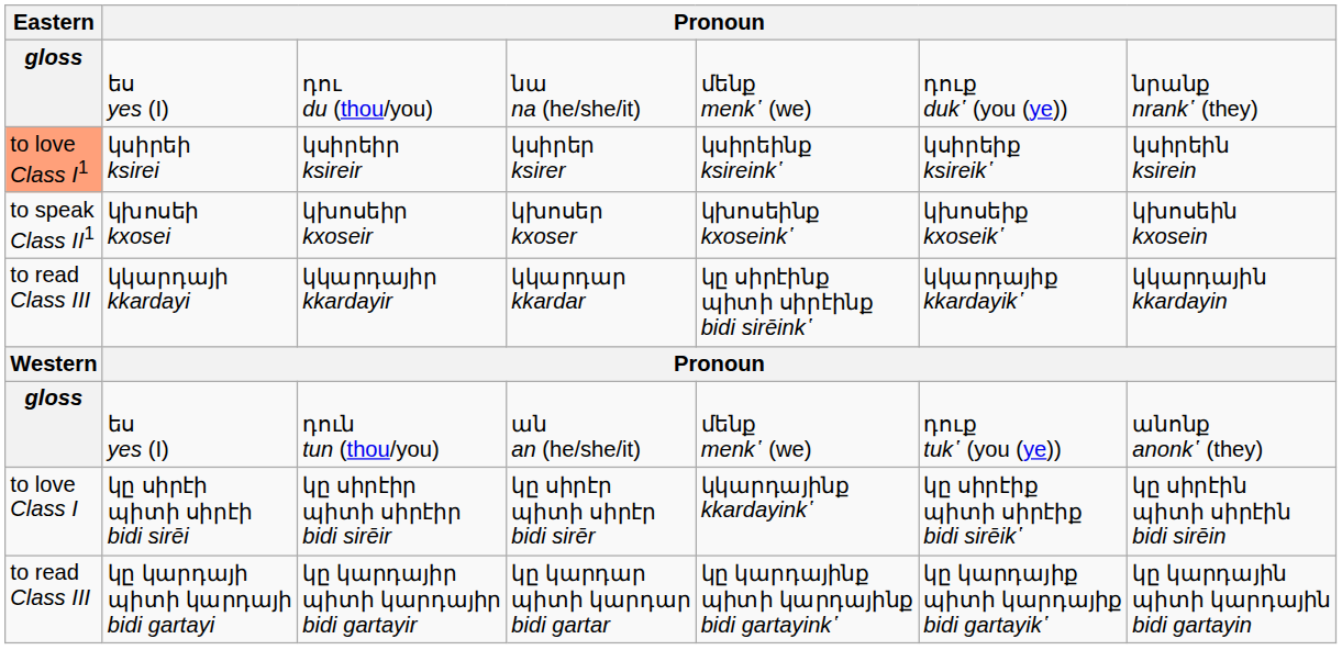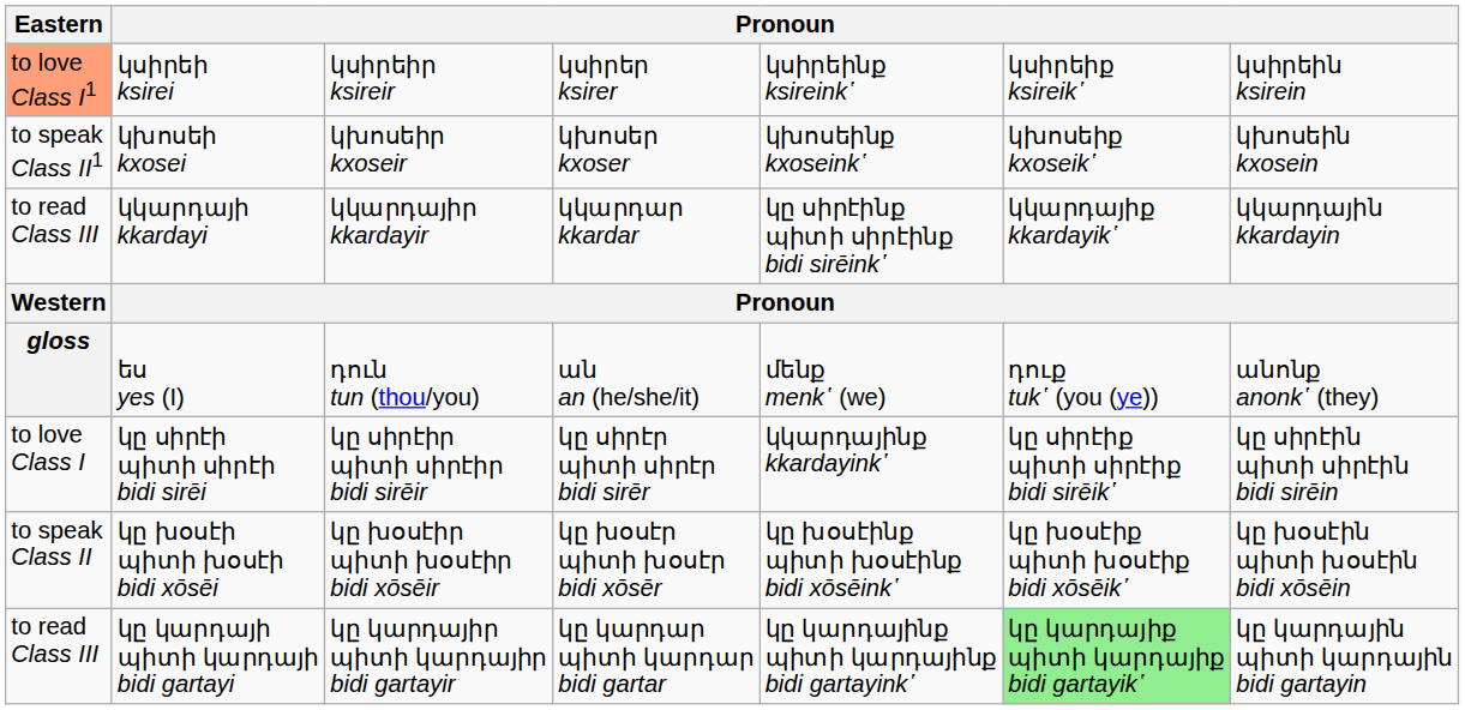- row: gloss | ես yes (I) | դու du (thou/you) | նա na (he/she/it) | մենք menk῾ (we) | դուք duk῾ (you (ye)) | նրանք nrank῾ (they)
+ row: to speak Class II | կը խօսէի պիտի խօսէի bidi xōsēi | կը խօսէիր պիտի խօսէիր bidi xōsēir | կը խօսէր պիտի խօսէր bidi xōsēr | կը խօսէինք պիտի խօսէինք bidi xōsēink῾ | կը խօսէիք պիտի խօսէիք bidi xōsēik῾ | կը խօսէին պիտի խօսէին bidi xōsēin
կը կարդայիր պիտի կարդայիր bidi gartayir | column 6: no background -> lightgreen background
